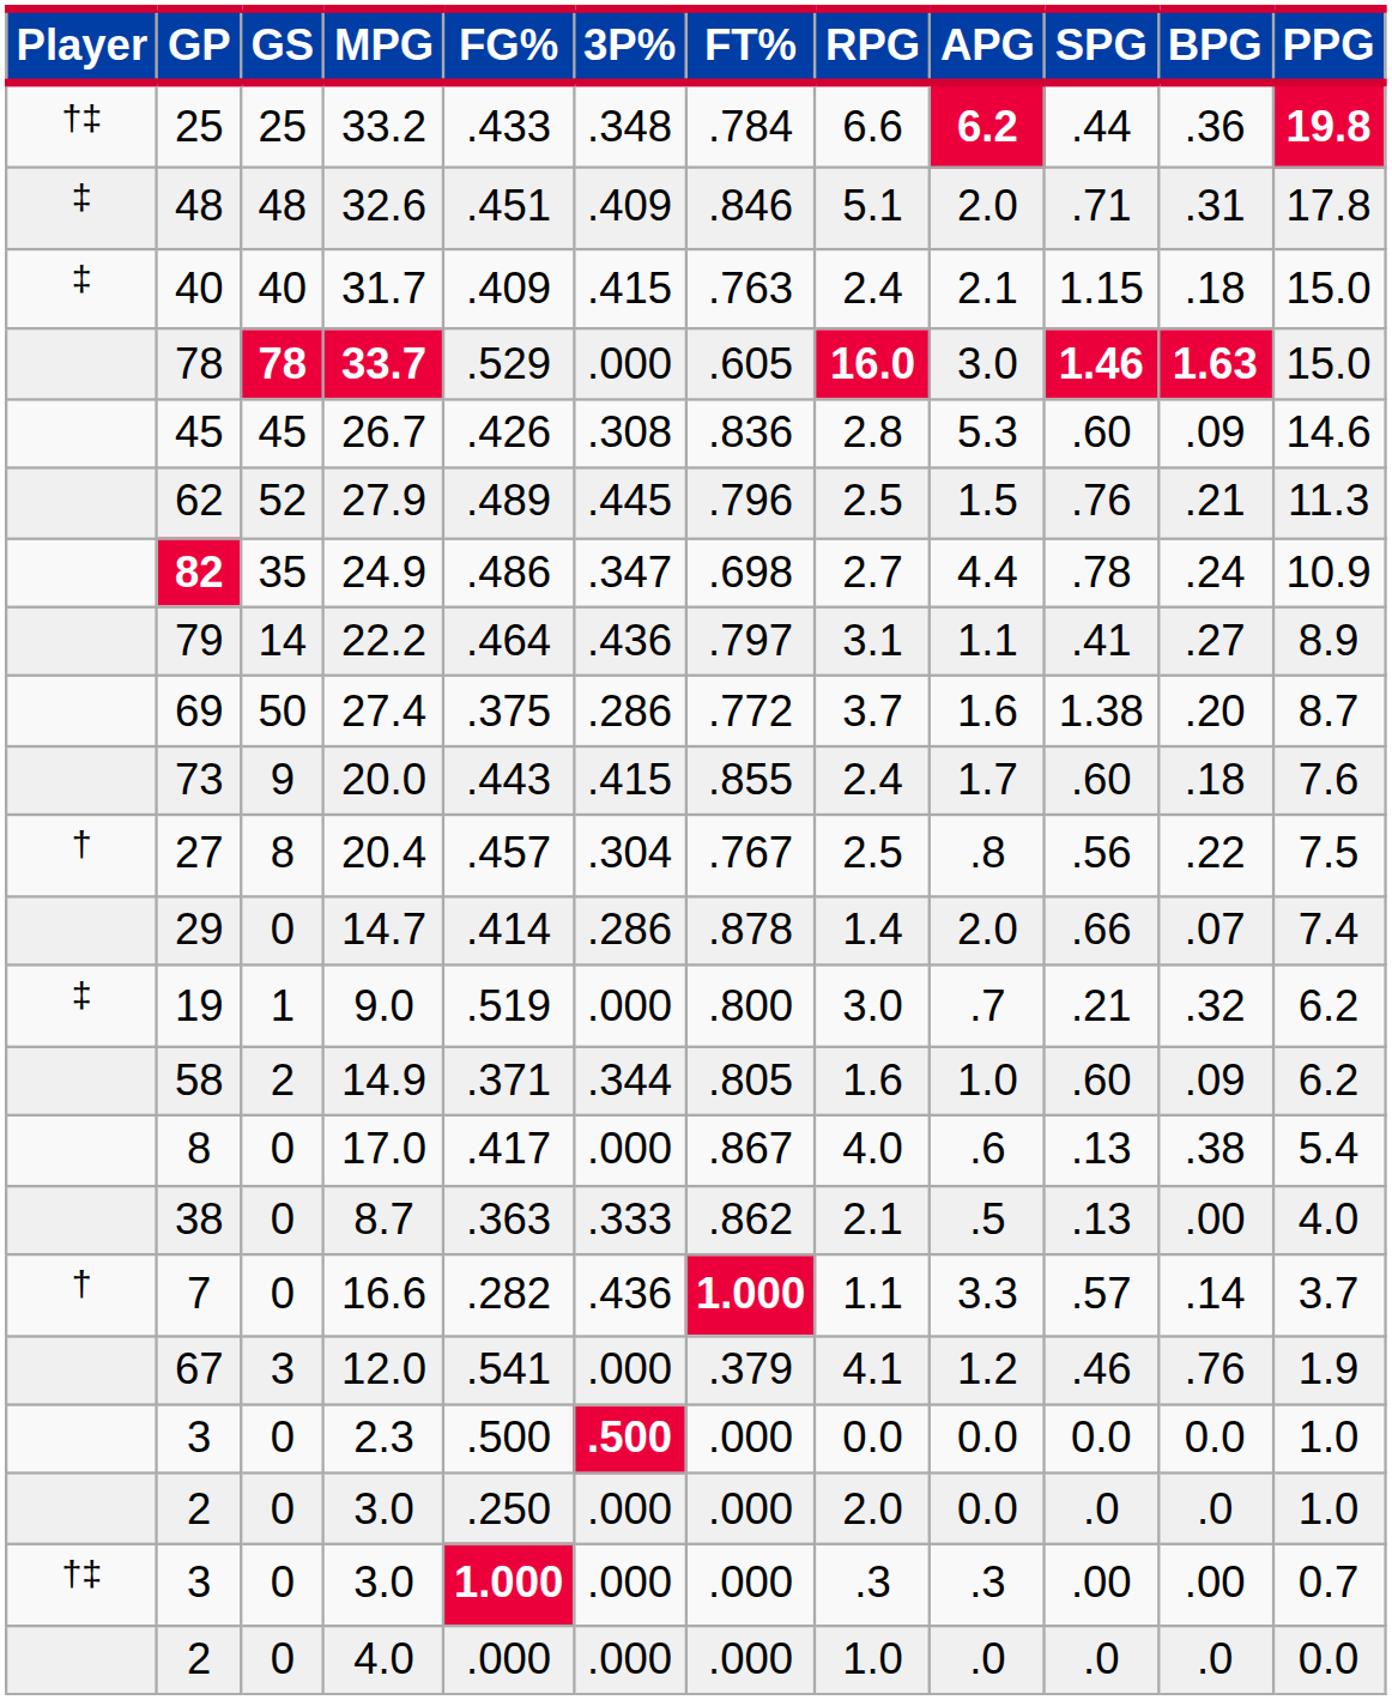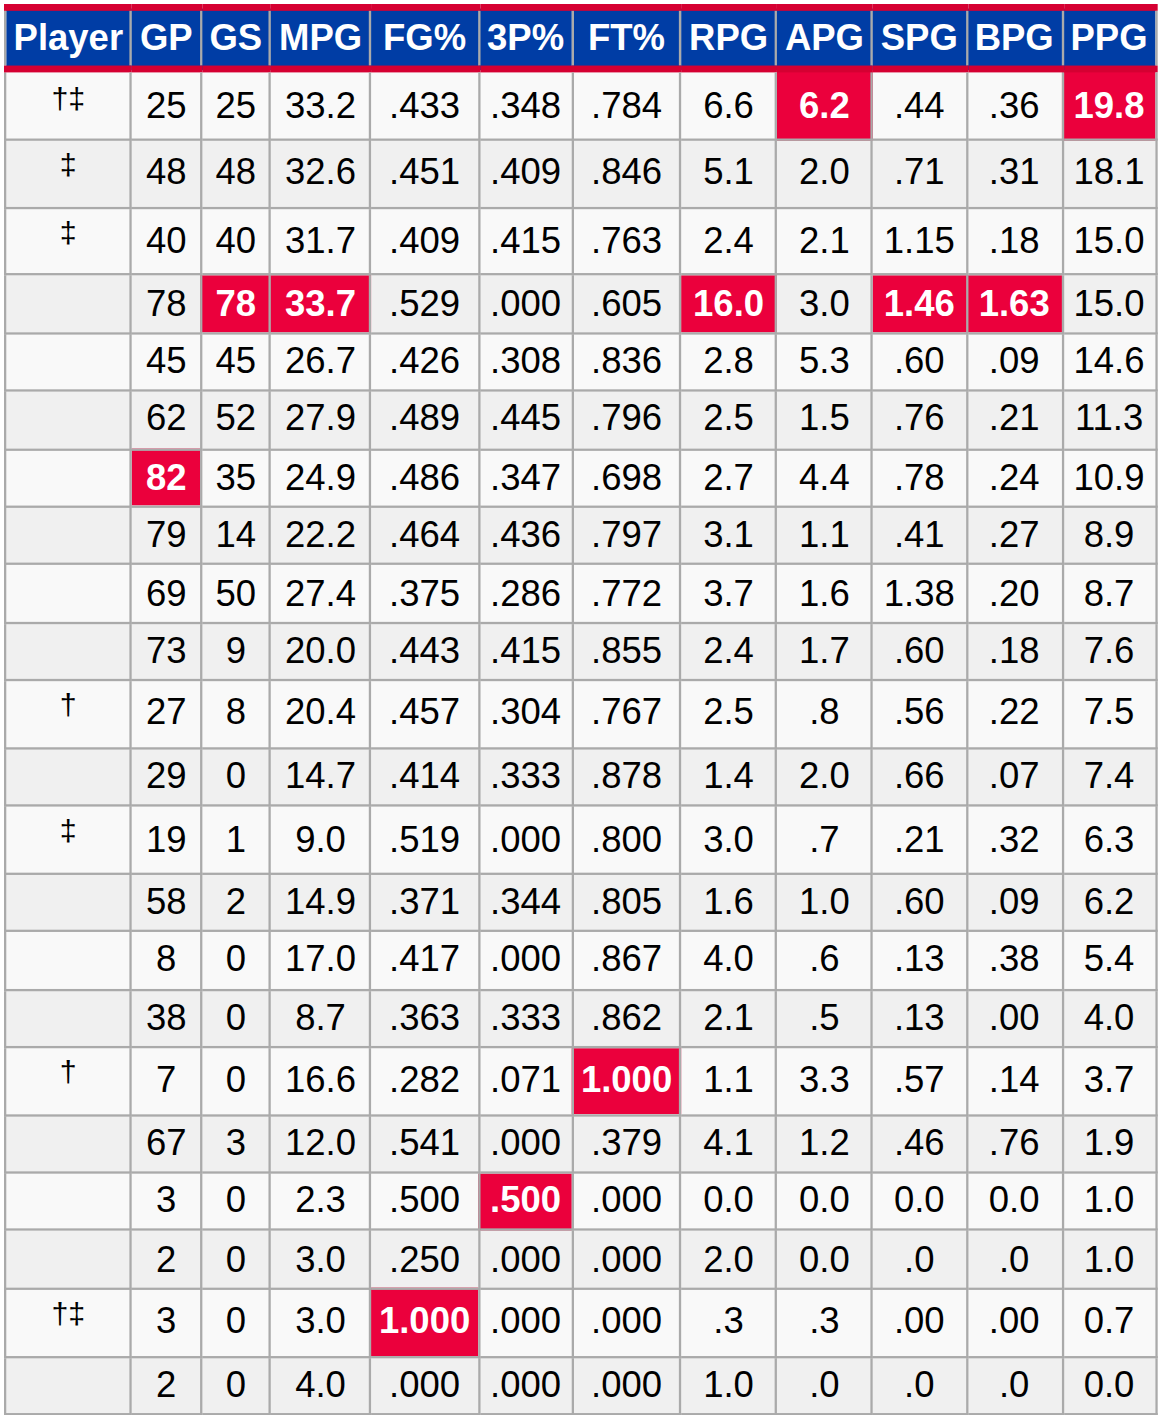32.6 | PPG: 17.8 -> 18.1
14.7 | 3P%: .286 -> .333
9.0 | PPG: 6.2 -> 6.3
16.6 | 3P%: .436 -> .071
